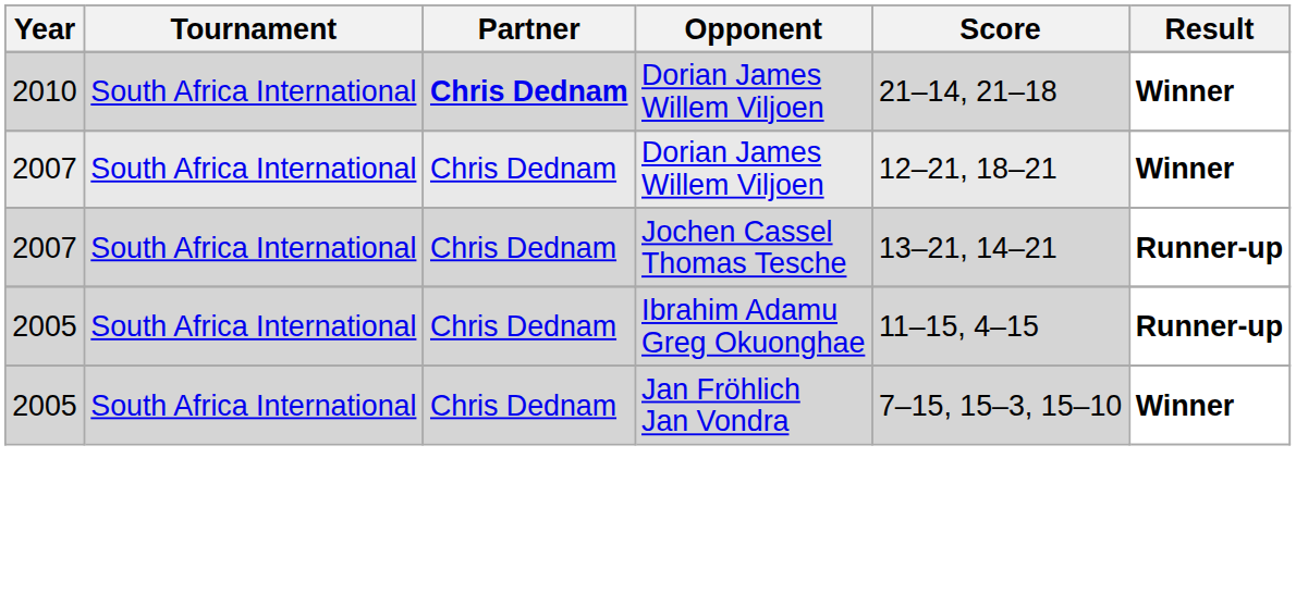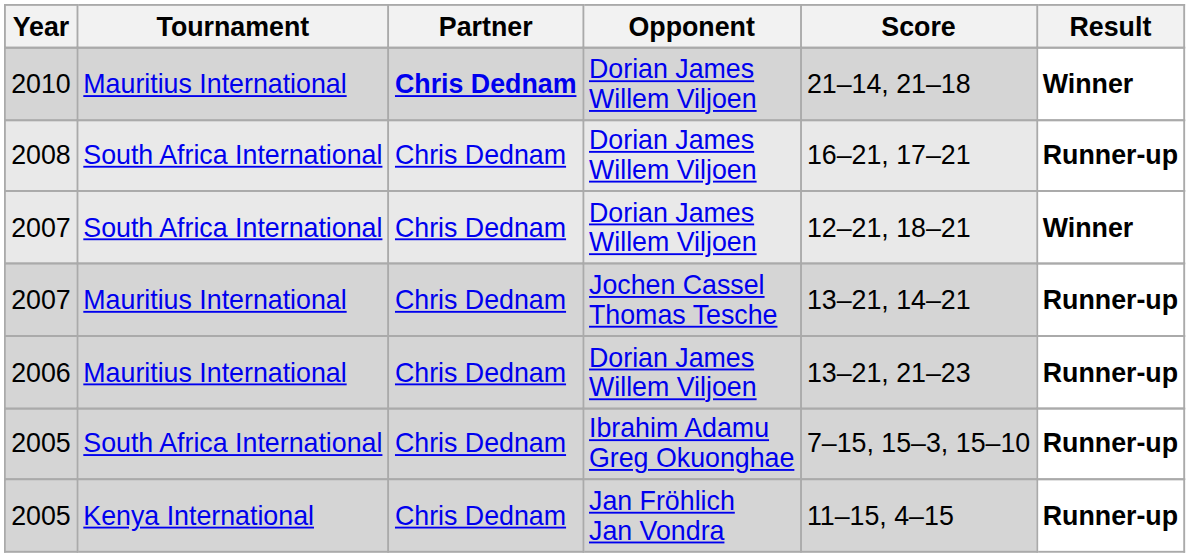2010 | Tournament: South Africa International -> Mauritius International
+ row: 2008 | South Africa International | Chris Dednam | Dorian James Willem Viljoen | 16–21, 17–21 | Runner-up
2007 / Jochen Cassel Thomas Tesche | Tournament: South Africa International -> Mauritius International
+ row: 2006 | Mauritius International | Chris Dednam | Dorian James Willem Viljoen | 13–21, 21–23 | Runner-up
2005 / Ibrahim Adamu Greg Okuonghae | Score: 11–15, 4–15 -> 7–15, 15–3, 15–10
2005 / Jan Fröhlich Jan Vondra | Tournament: South Africa International -> Kenya International
2005 / Jan Fröhlich Jan Vondra | Score: 7–15, 15–3, 15–10 -> 11–15, 4–15
2005 / Jan Fröhlich Jan Vondra | Result: Winner -> Runner-up
